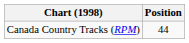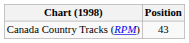Canada Country Tracks (RPM) | Position: 44 -> 43
